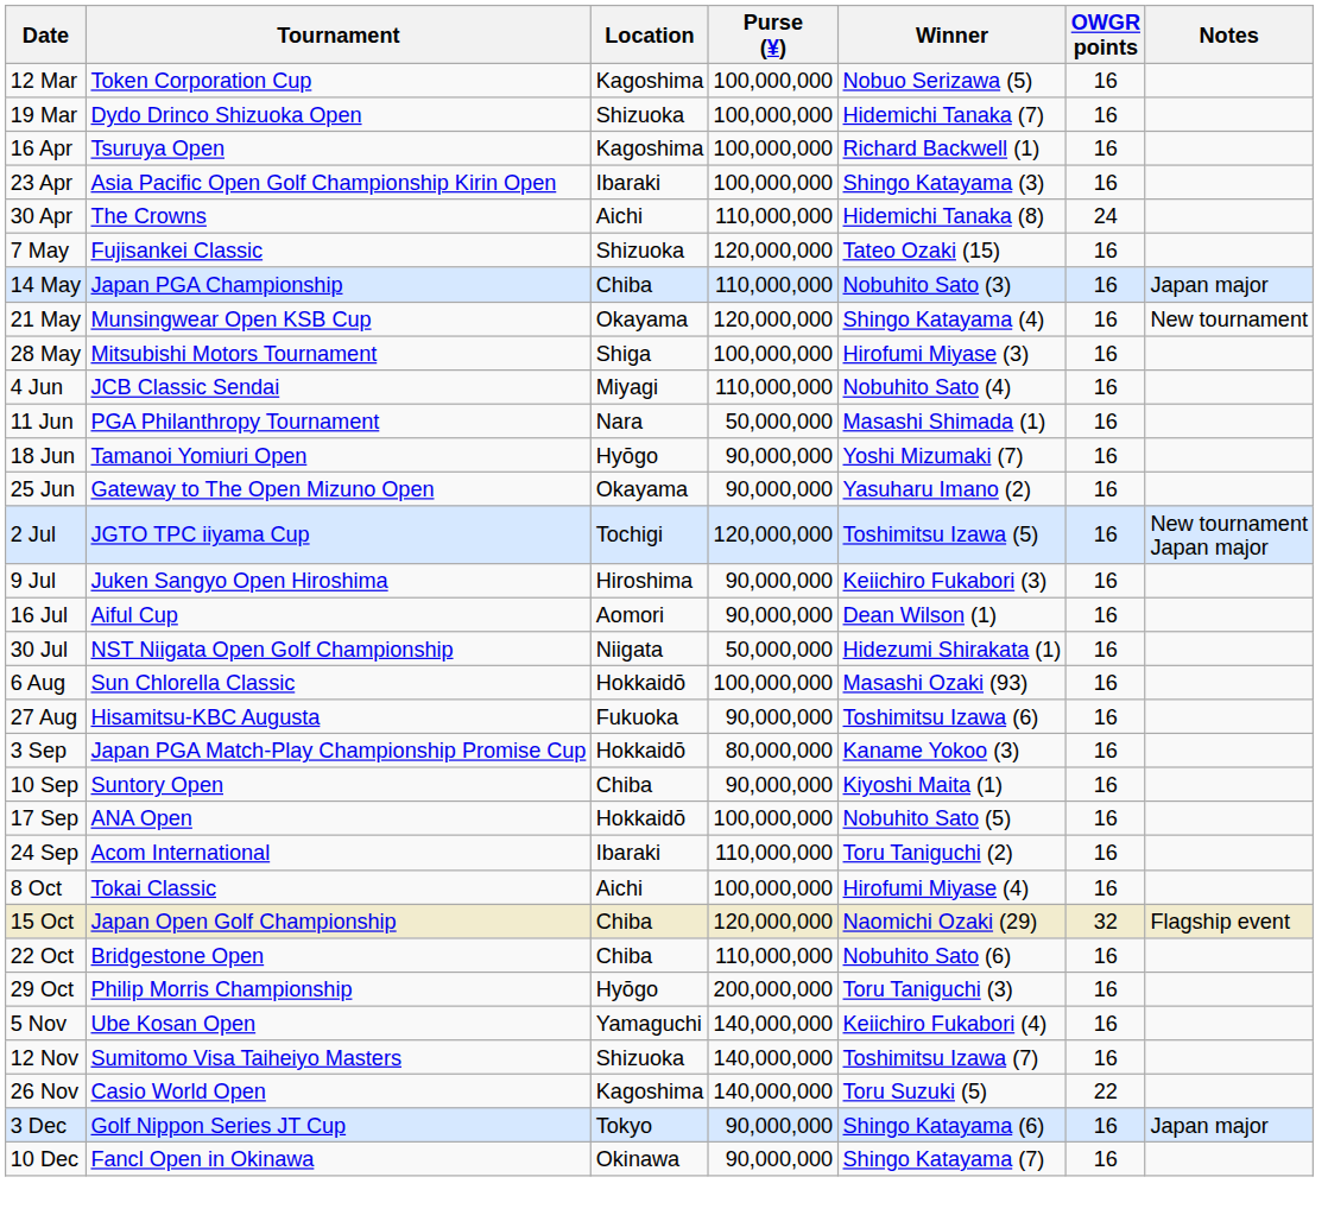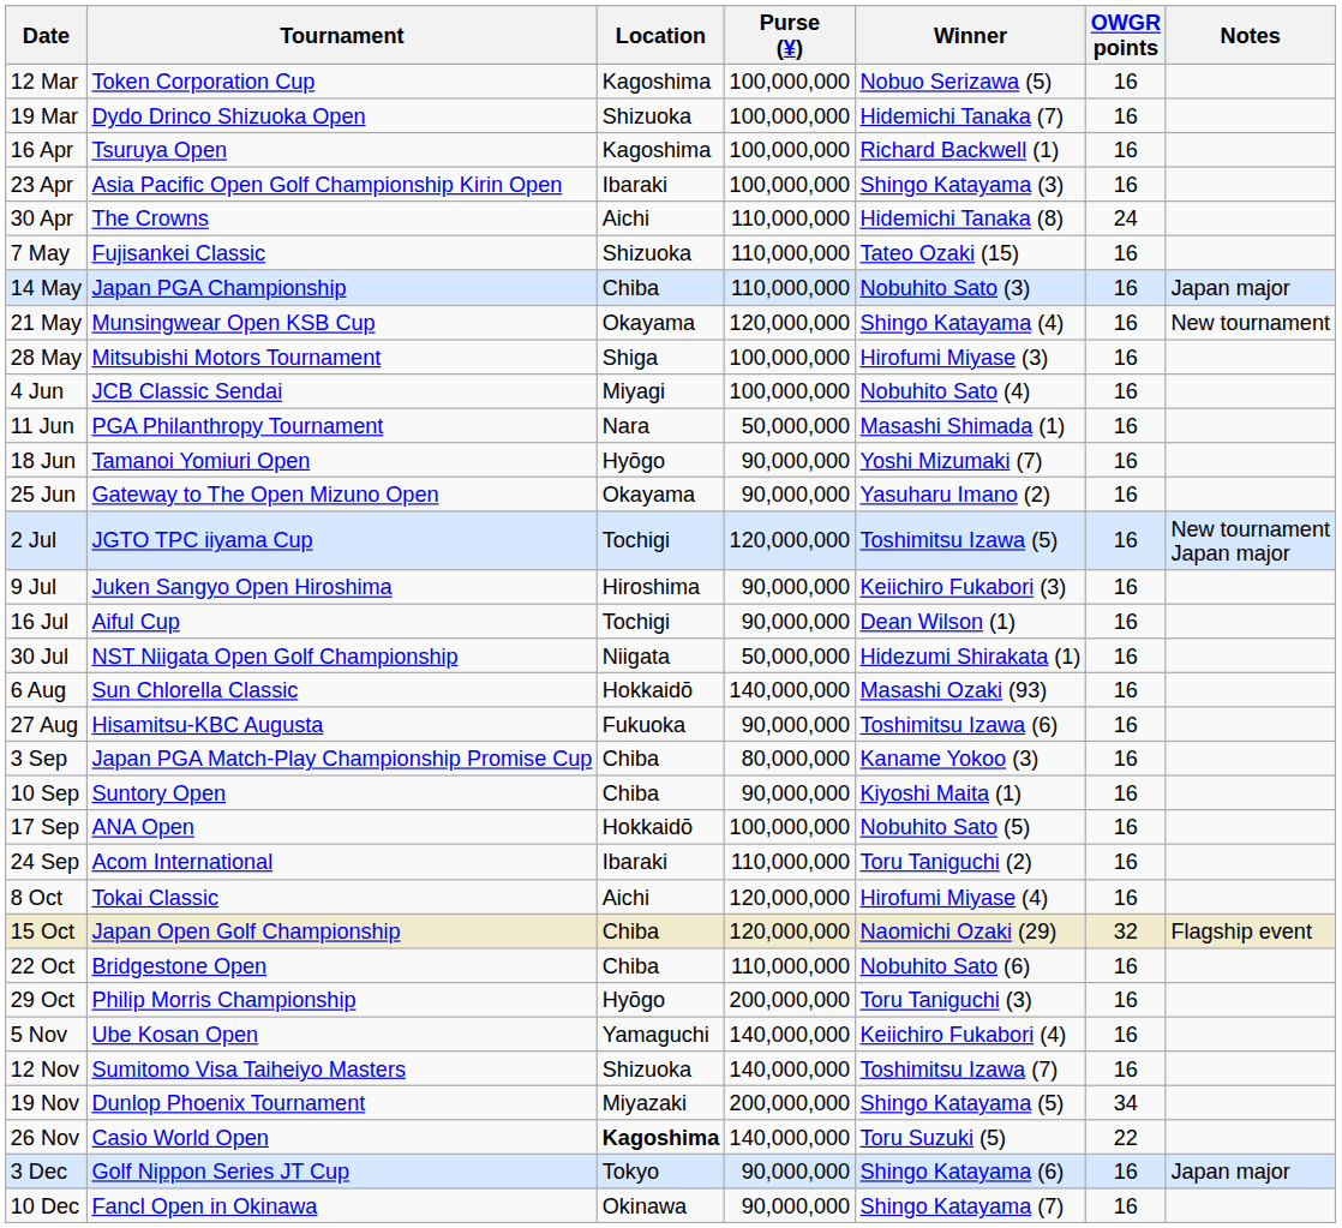7 May | Purse (¥): 120,000,000 -> 110,000,000
4 Jun | Purse (¥): 110,000,000 -> 100,000,000
16 Jul | Location: Aomori -> Tochigi
6 Aug | Purse (¥): 100,000,000 -> 140,000,000
3 Sep | Location: Hokkaidō -> Chiba
8 Oct | Purse (¥): 100,000,000 -> 120,000,000
+ row: 19 Nov | Dunlop Phoenix Tournament | Miyazaki | 200,000,000 | Shingo Katayama (5) | 34
26 Nov | Location: normal -> bold
